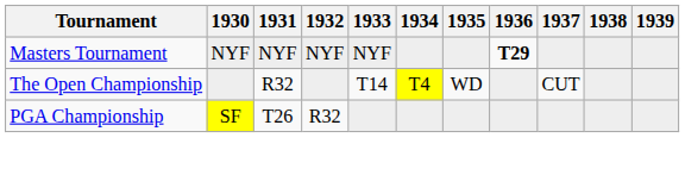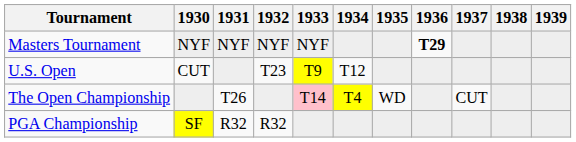+ row: U.S. Open | CUT | T23 | T9 | T12
The Open Championship | 1931: R32 -> T26
The Open Championship | 1933: no background -> pink background
PGA Championship | 1931: T26 -> R32
